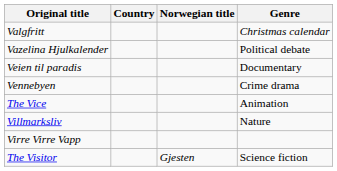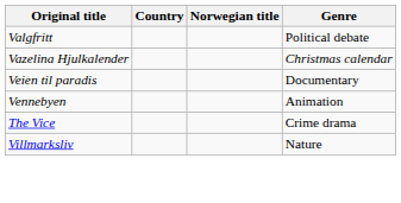Valgfritt | Genre: Christmas calendar -> Political debate
Vazelina Hjulkalender | Genre: Political debate -> Christmas calendar
Vennebyen | Genre: Crime drama -> Animation
The Vice | Genre: Animation -> Crime drama
- row: Virre Virre Vapp
- row: The Visitor | Gjesten | Science fiction
